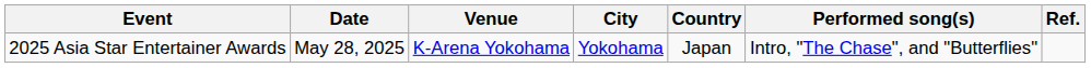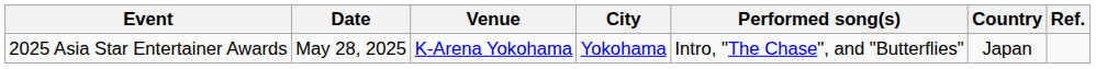columns swapped: Country <-> Performed song(s)
